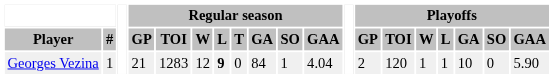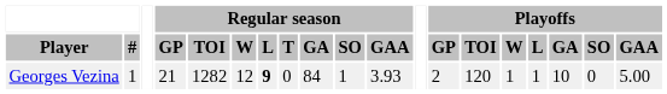Georges Vezina | Regular season / TOI: 1283 -> 1282
Georges Vezina | Regular season / GAA: 4.04 -> 3.93
Georges Vezina | Playoffs / GAA: 5.90 -> 5.00
